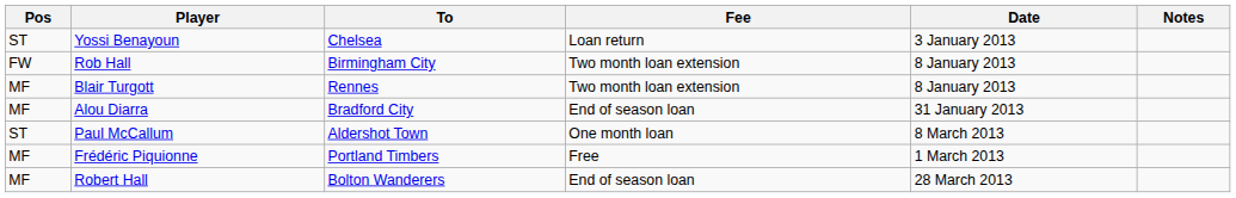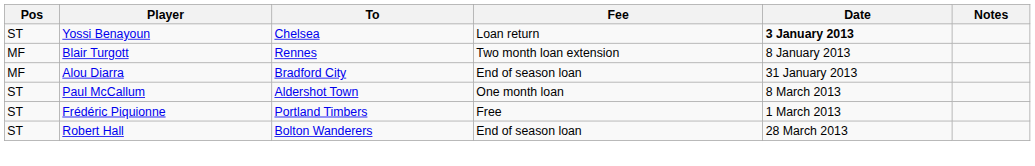Yossi Benayoun | Date: normal -> bold
- row: FW | Rob Hall | Birmingham City | Two month loan extension | 8 January 2013
Frédéric Piquionne | Pos: MF -> ST
Robert Hall | Pos: MF -> ST
